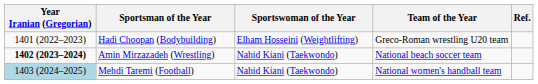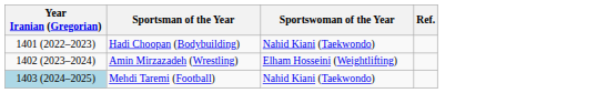- column: Team of the Year | Greco-Roman wrestling U20 team | National beach soccer team | National women's handball team
Hadi Choopan (Bodybuilding) | Sportswoman of the Year: Elham Hosseini (Weightlifting) -> Nahid Kiani (Taekwondo)
Amin Mirzazadeh (Wrestling) | Year Iranian (Gregorian): bold -> normal
Amin Mirzazadeh (Wrestling) | Sportswoman of the Year: Nahid Kiani (Taekwondo) -> Elham Hosseini (Weightlifting)
